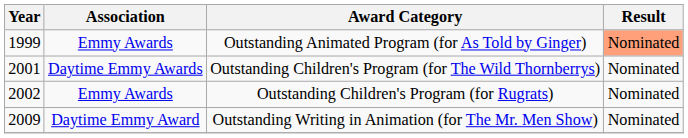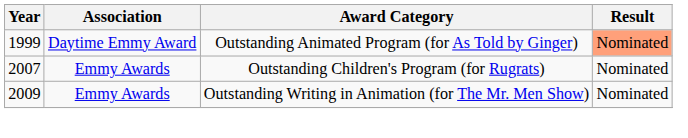Outstanding Animated Program (for As Told by Ginger) | Association: Emmy Awards -> Daytime Emmy Award
- row: 2001 | Daytime Emmy Awards | Outstanding Children's Program (for The Wild Thornberrys) | Nominated
Outstanding Children's Program (for Rugrats) | Year: 2002 -> 2007
Outstanding Writing in Animation (for The Mr. Men Show) | Association: Daytime Emmy Award -> Emmy Awards
